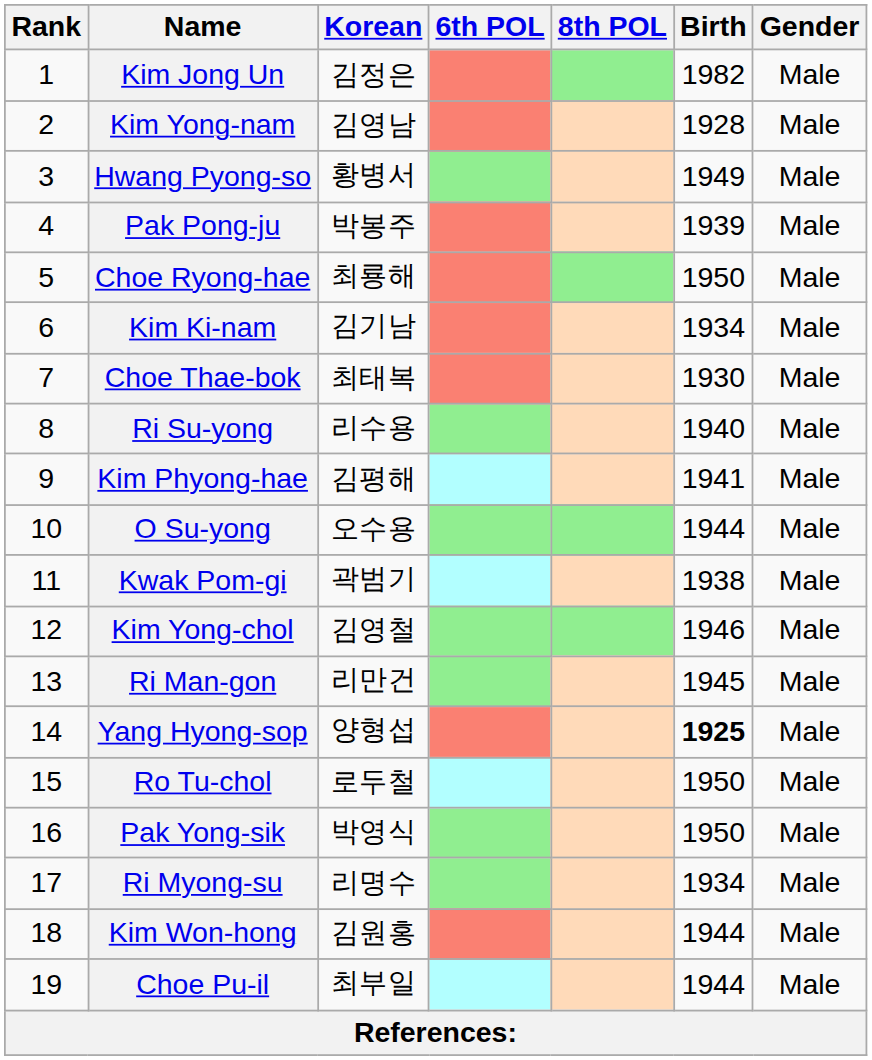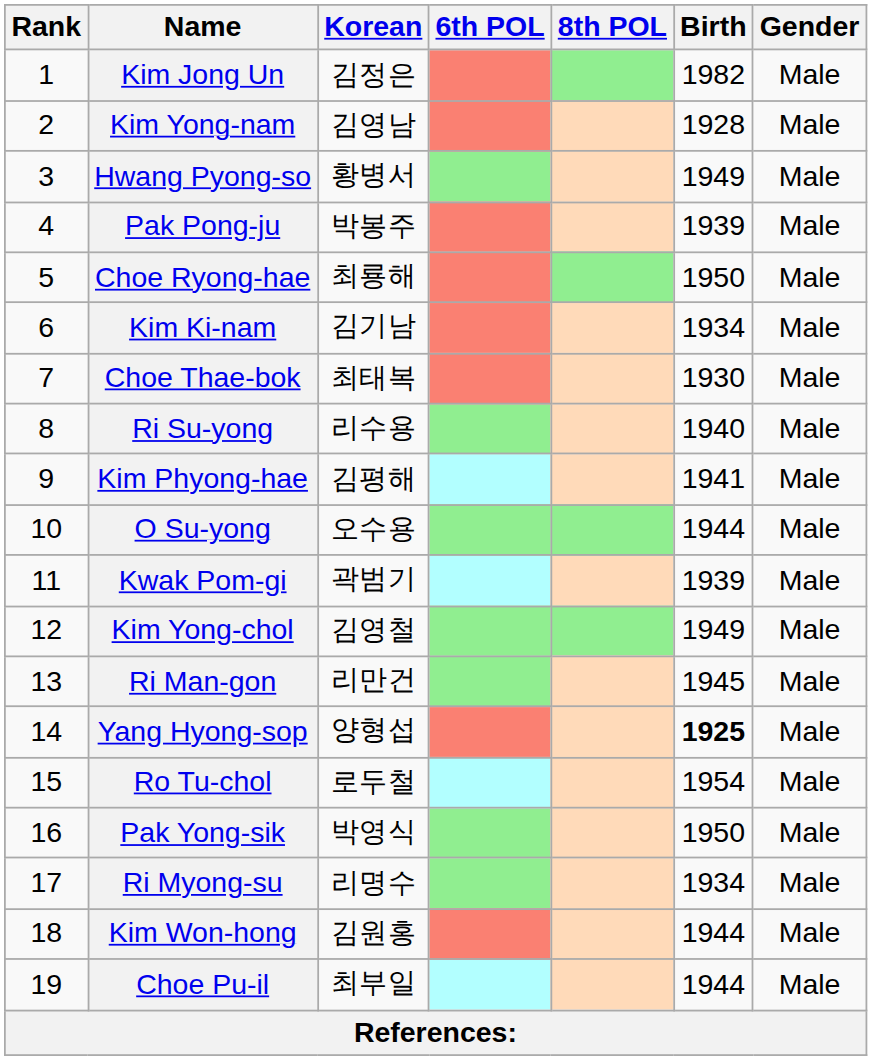Kwak Pom-gi | Birth: 1938 -> 1939
Kim Yong-chol | Birth: 1946 -> 1949
Ro Tu-chol | Birth: 1950 -> 1954
